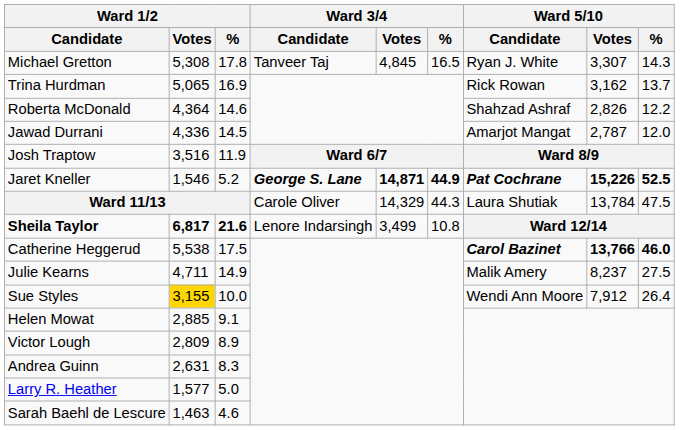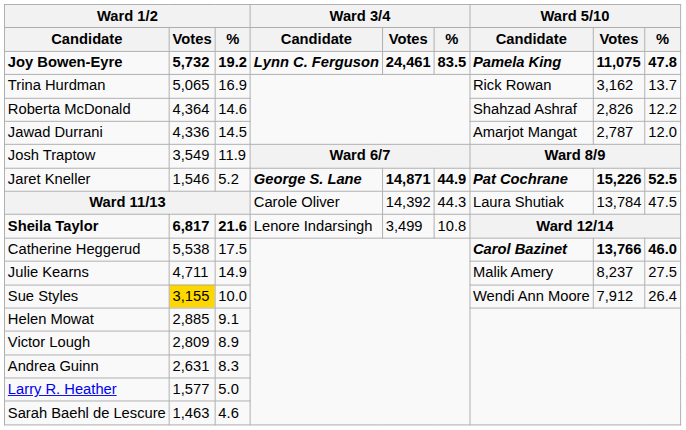+ row: Joy Bowen-Eyre | 5,732 | 19.2 | Lynn C. Ferguson | 24,461 | 83.5 | Pamela King | 11,075 | 47.8
- row: Michael Gretton | 5,308 | 17.8 | Tanveer Taj | 4,845 | 16.5 | Ryan J. White | 3,307 | 14.3
Josh Traptow | Ward 1/2 / Votes: 3,516 -> 3,549
Ward 11/13 | Ward 3/4 / Votes: 14,329 -> 14,392
